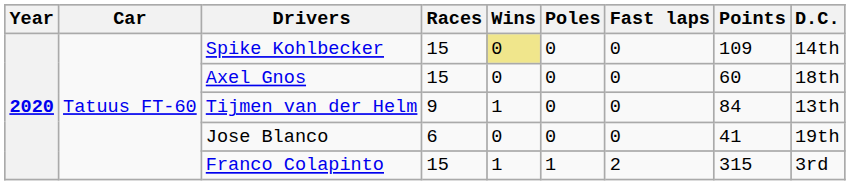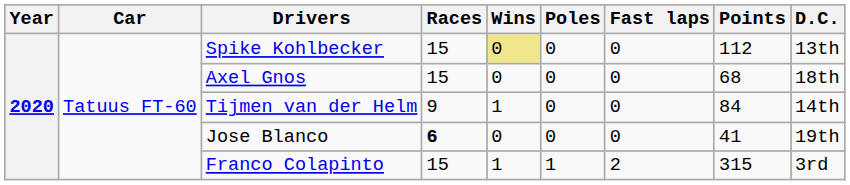Spike Kohlbecker | Points: 109 -> 112
Spike Kohlbecker | D.C.: 14th -> 13th
Axel Gnos | Points: 60 -> 68
Tijmen van der Helm | D.C.: 13th -> 14th
Jose Blanco | Races: normal -> bold
